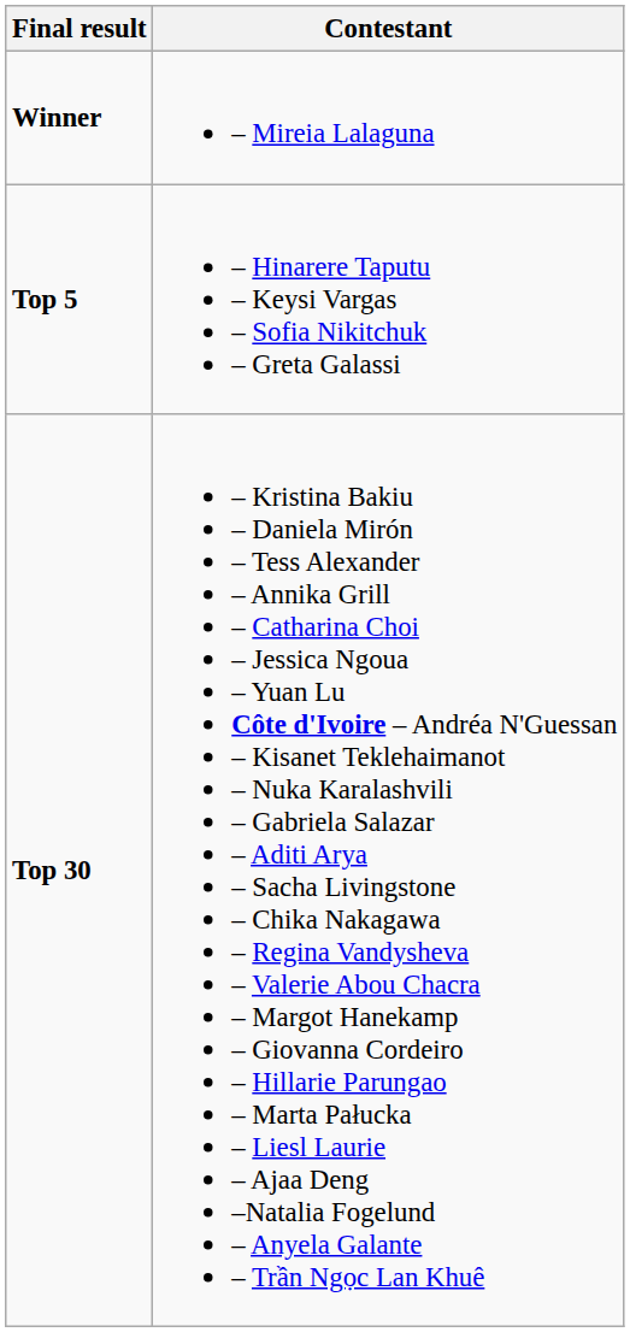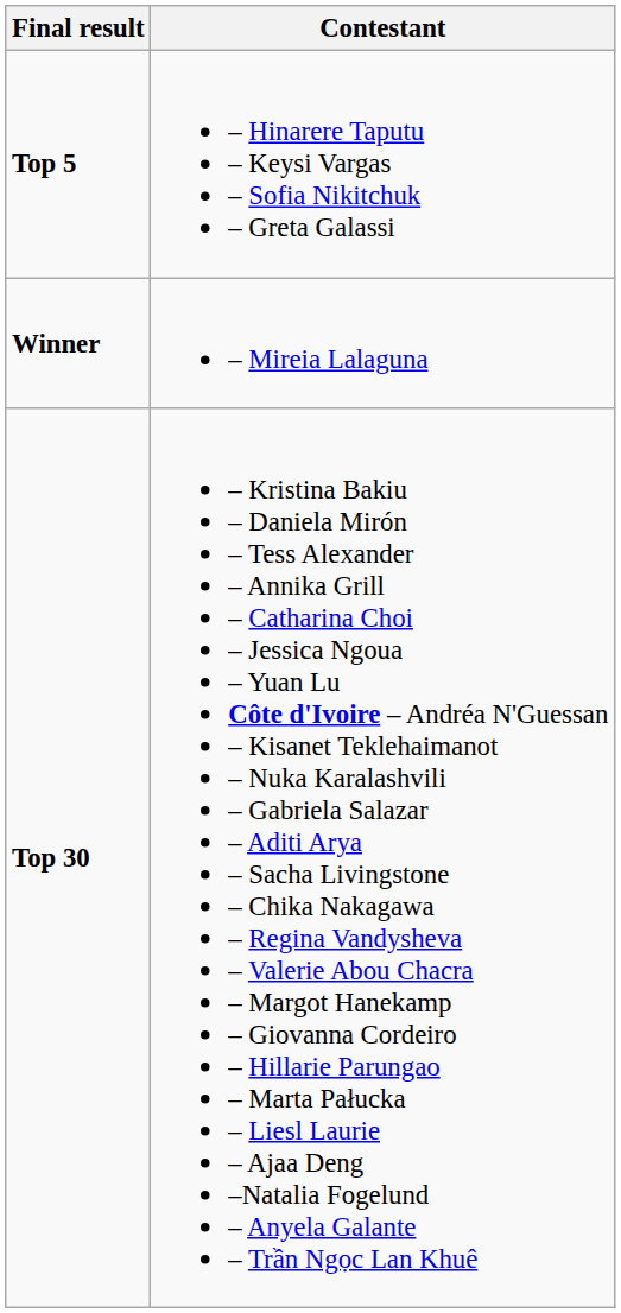rows swapped: Winner <-> Top 5
